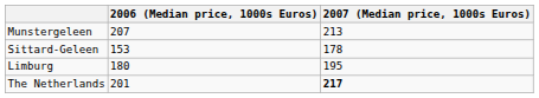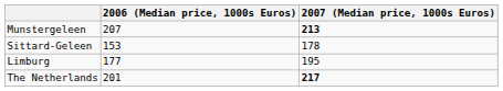Munstergeleen | 2007 (Median price, 1000s Euros): normal -> bold
Limburg | 2006 (Median price, 1000s Euros): 180 -> 177
